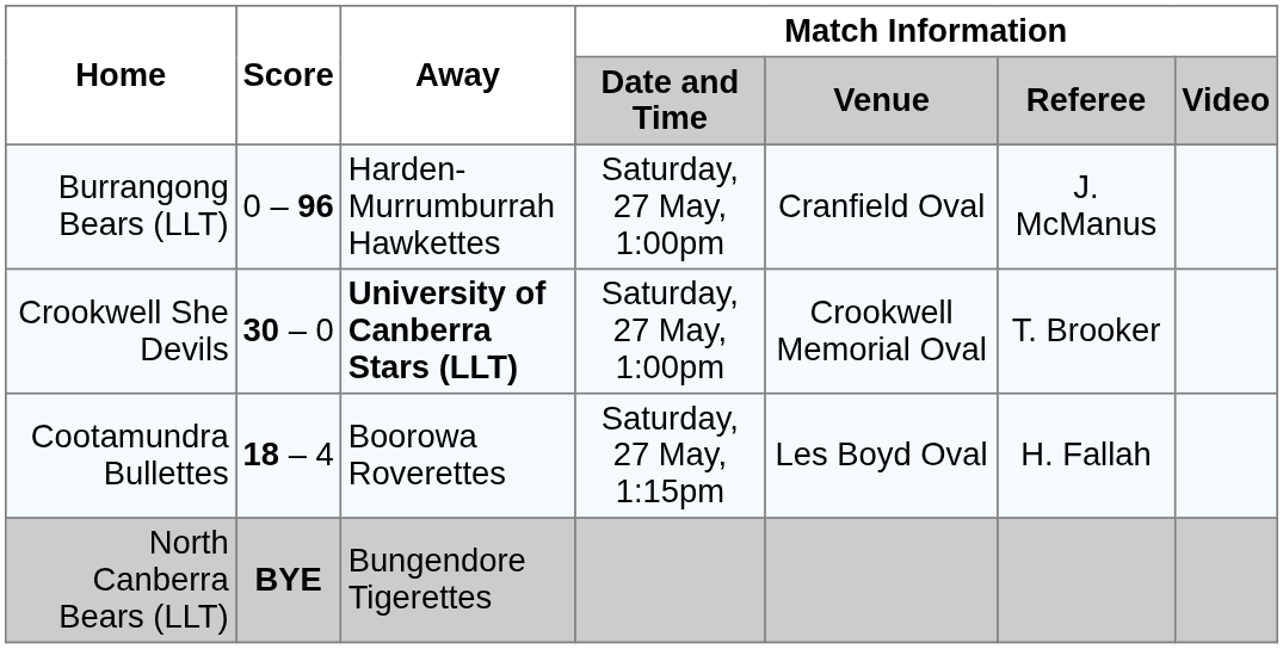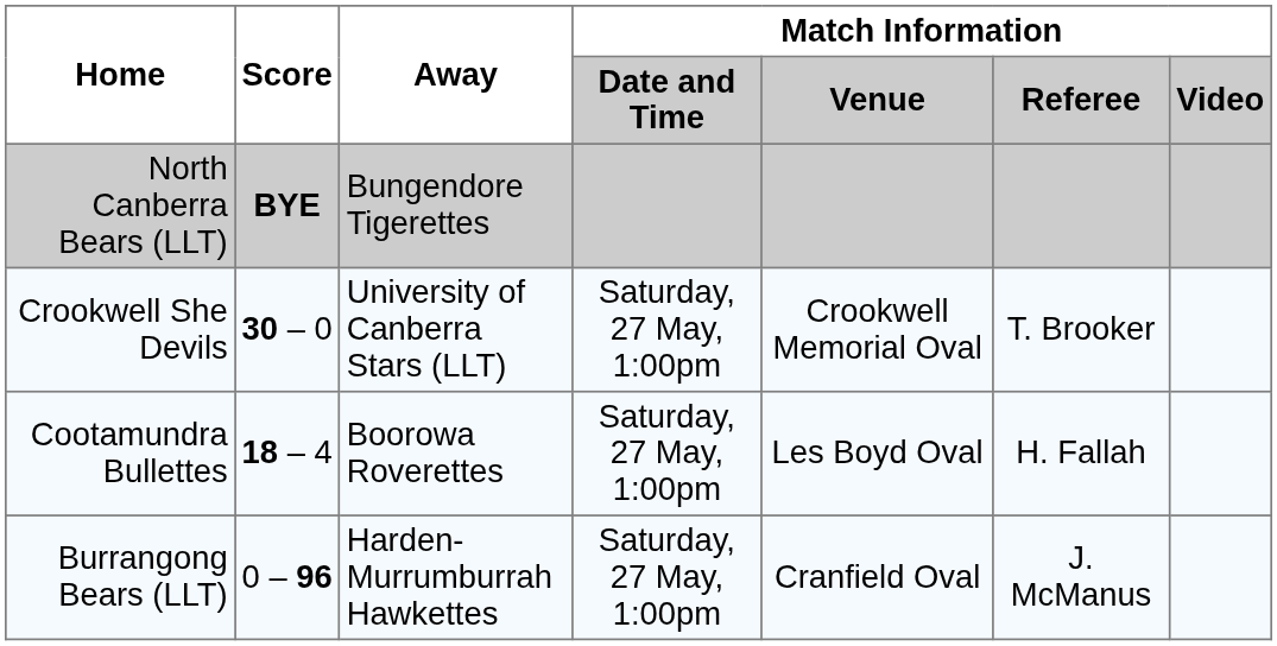rows swapped: Burrangong Bears (LLT) <-> North Canberra Bears (LLT)
Crookwell She Devils | Away: bold -> normal
Cootamundra Bullettes | Match Information / Date and Time: Saturday, 27 May, 1:15pm -> Saturday, 27 May, 1:00pm
